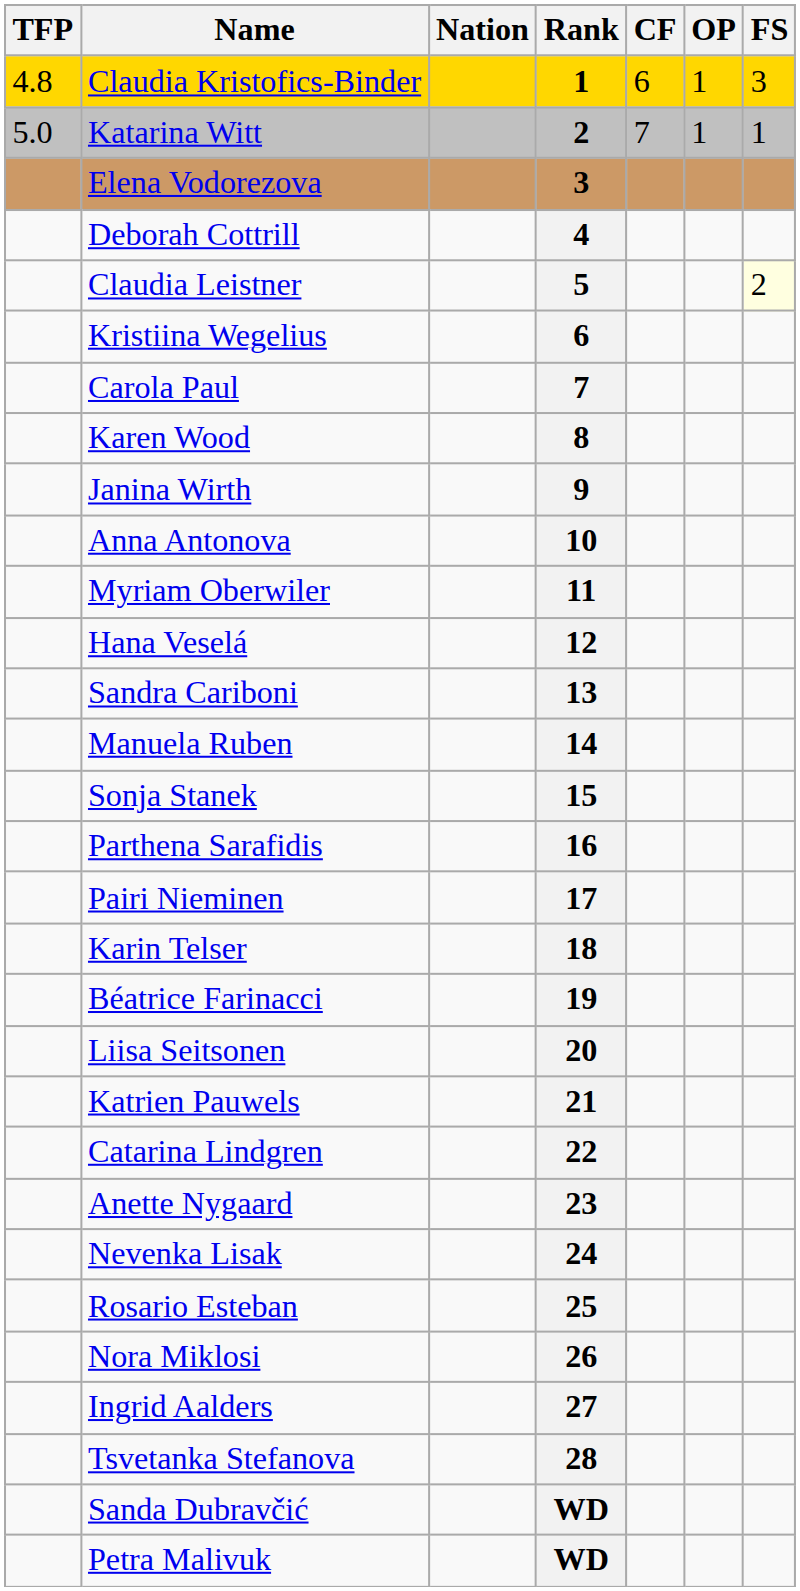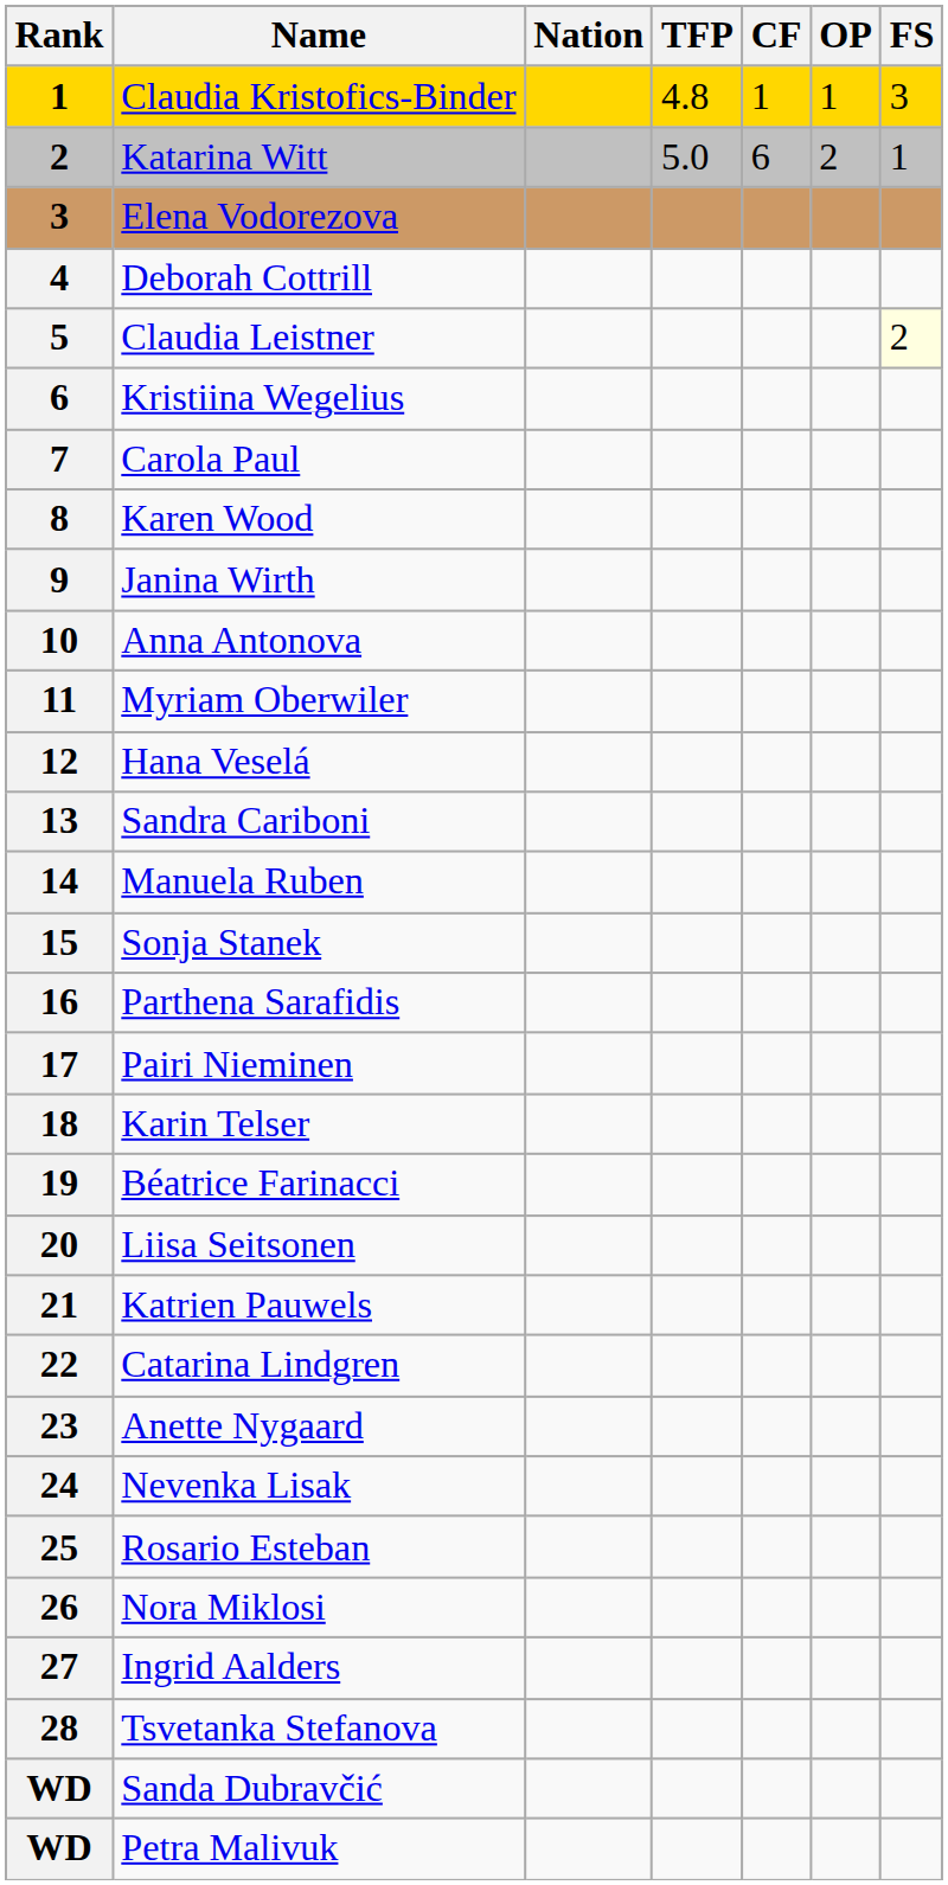columns swapped: Rank <-> TFP
Claudia Kristofics-Binder | CF: 6 -> 1
Katarina Witt | CF: 7 -> 6
Katarina Witt | OP: 1 -> 2
